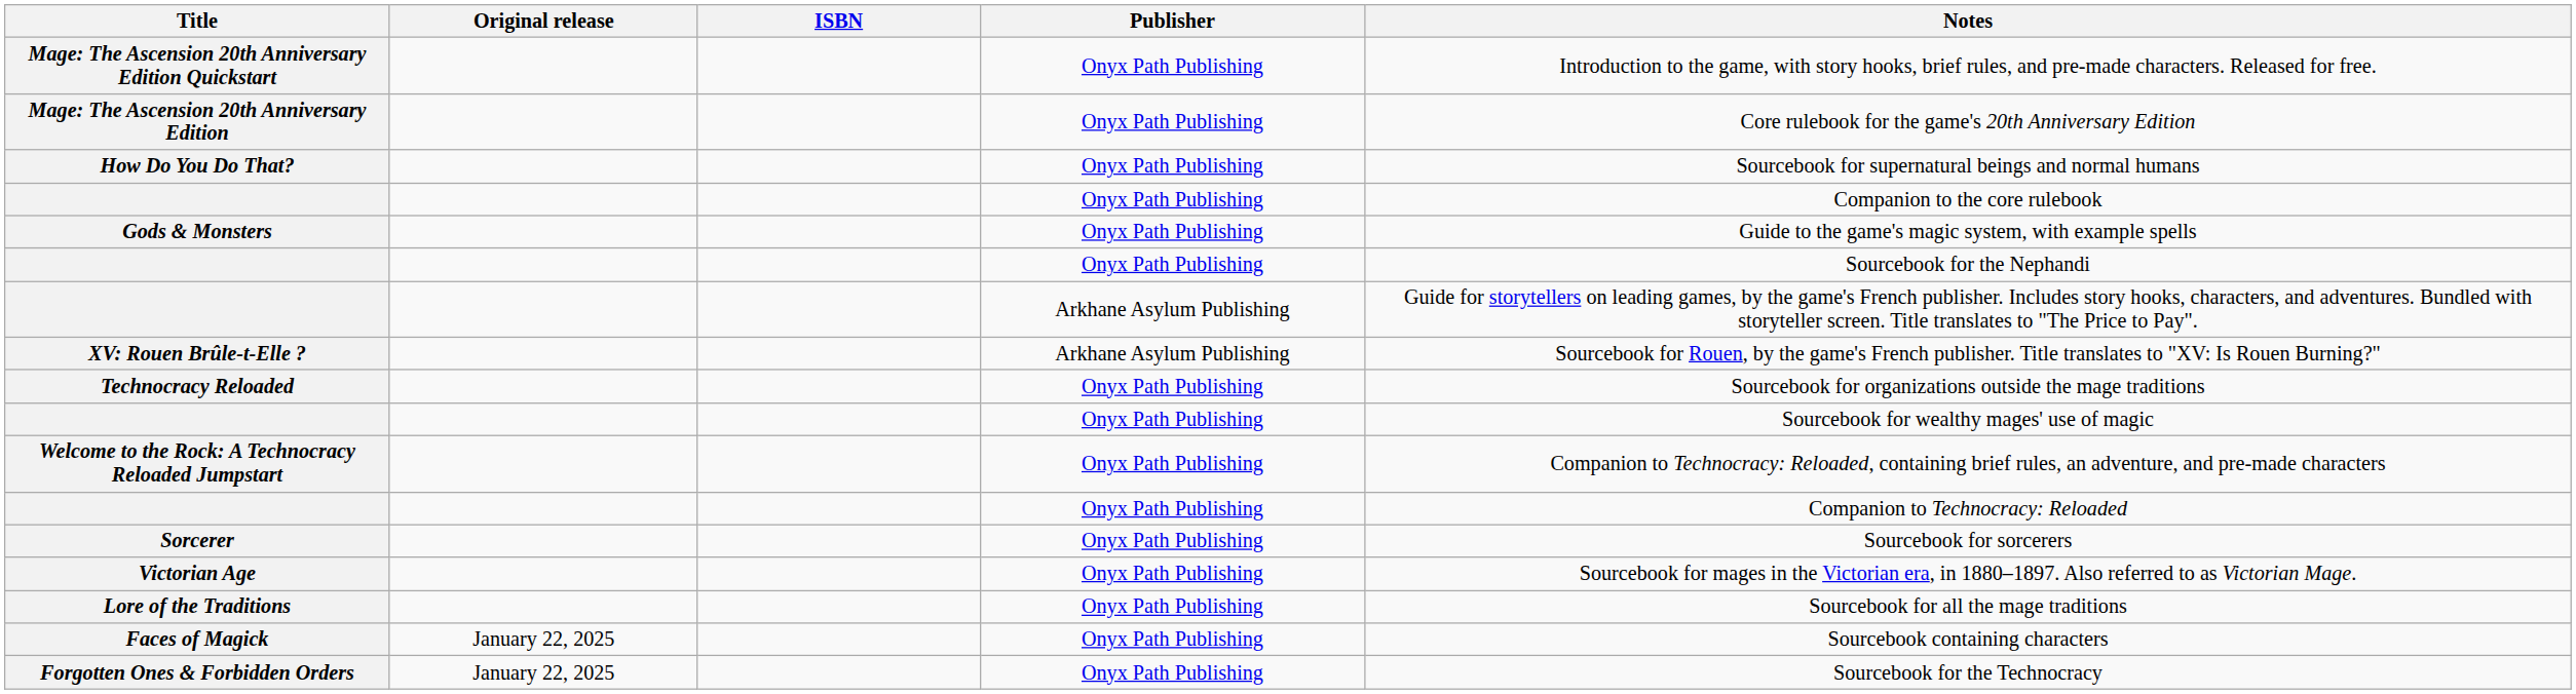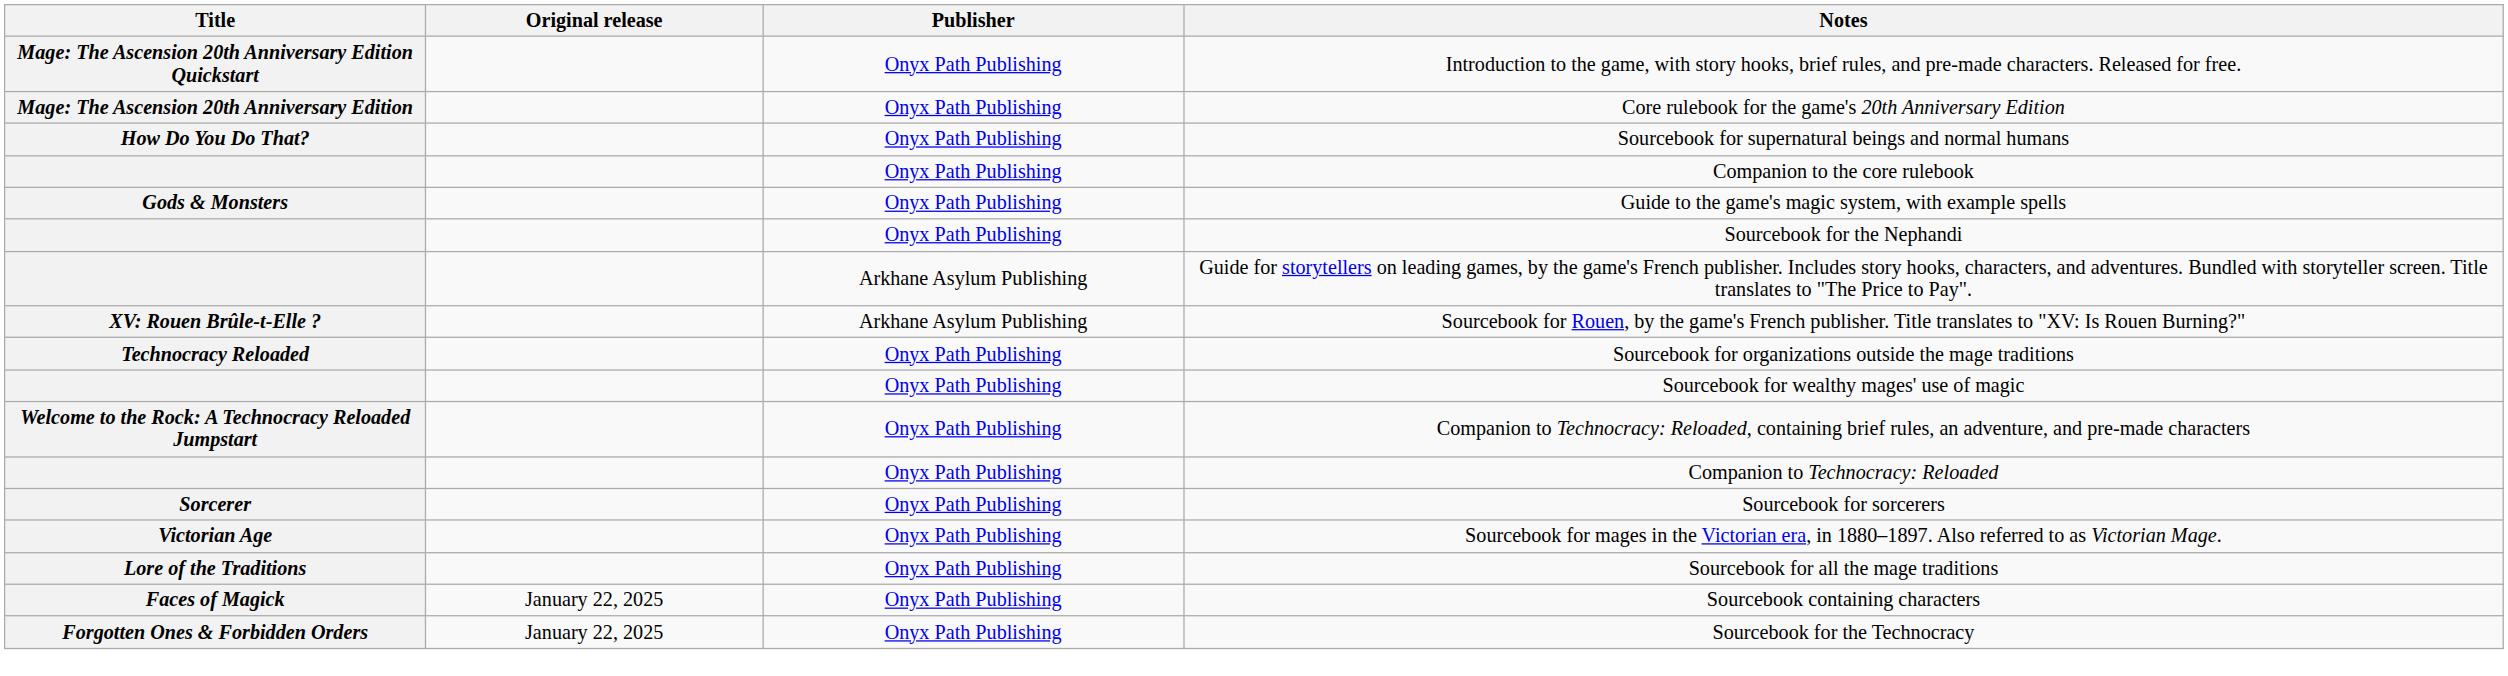- column: ISBN
